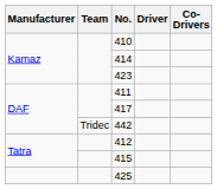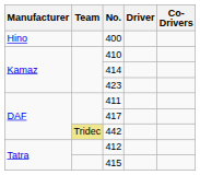+ row: Hino | 400
442 | Team: no background -> khaki background
- row: 425
